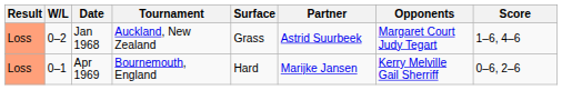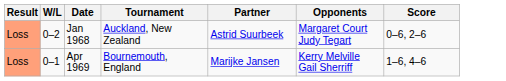- column: Surface | Grass | Hard
Jan 1968 | Score: 1–6, 4–6 -> 0–6, 2–6
Apr 1969 | Score: 0–6, 2–6 -> 1–6, 4–6
